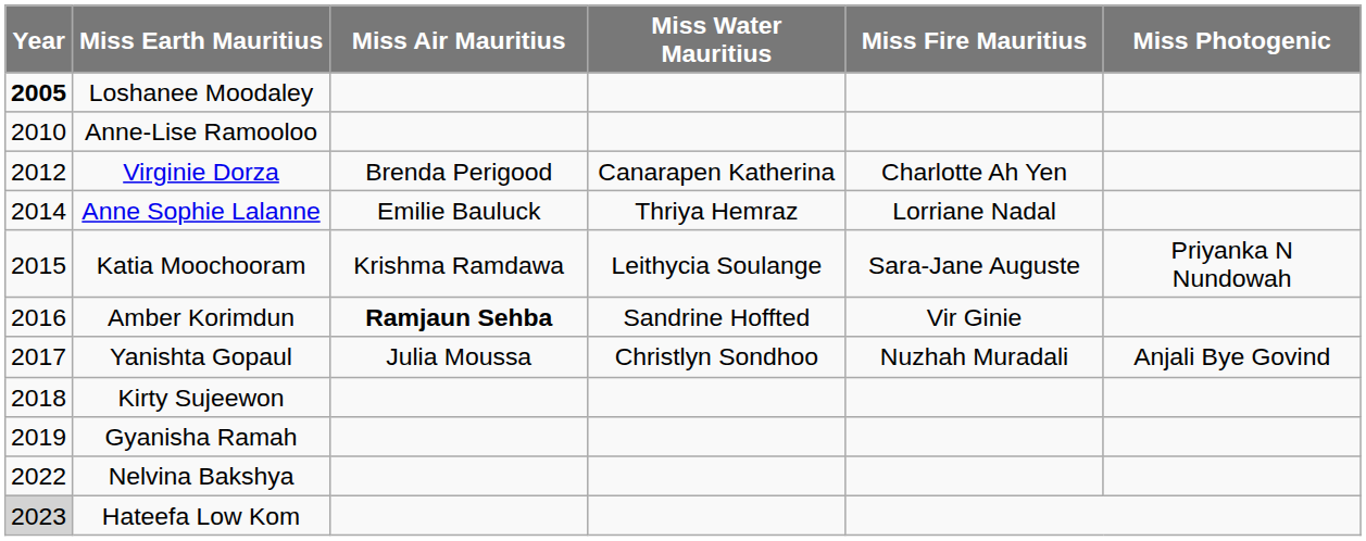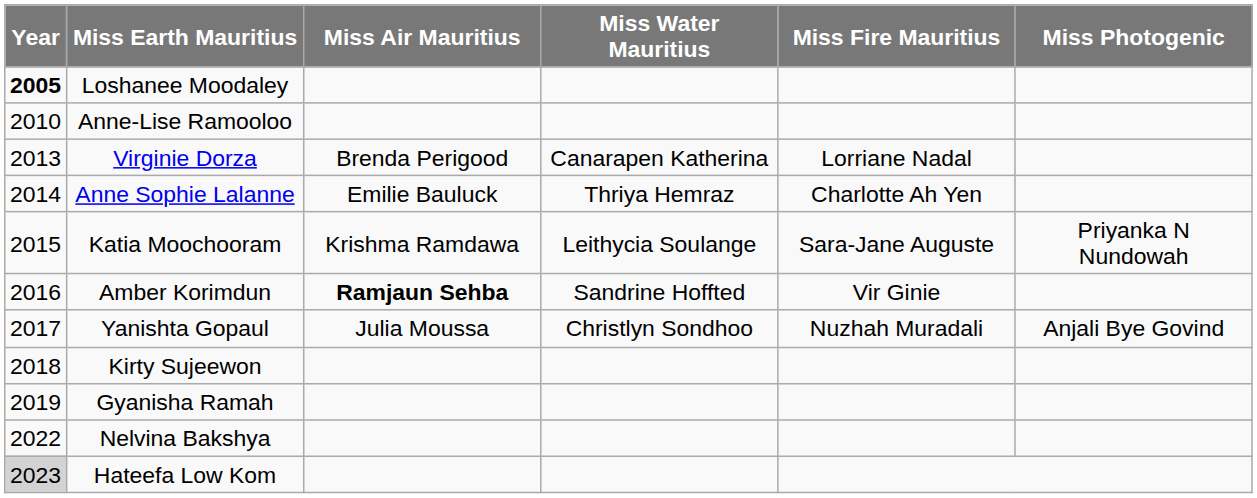Virginie Dorza | Year: 2012 -> 2013
Virginie Dorza | Miss Fire Mauritius: Charlotte Ah Yen -> Lorriane Nadal
Anne Sophie Lalanne | Miss Fire Mauritius: Lorriane Nadal -> Charlotte Ah Yen
